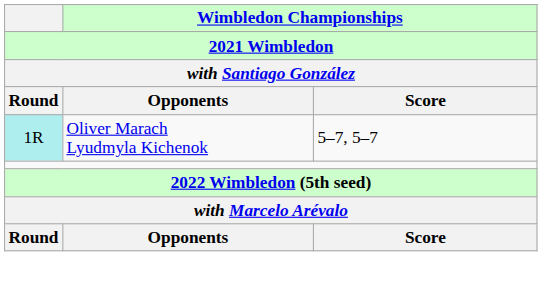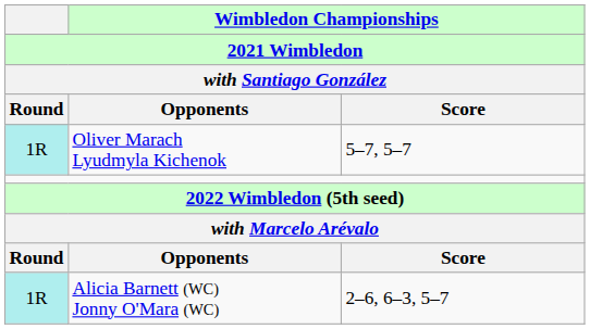+ row: 1R | Alicia Barnett (WC) Jonny O'Mara (WC) | 2–6, 6–3, 5–7
